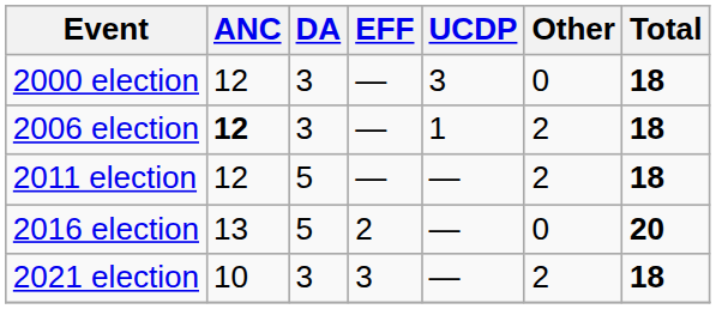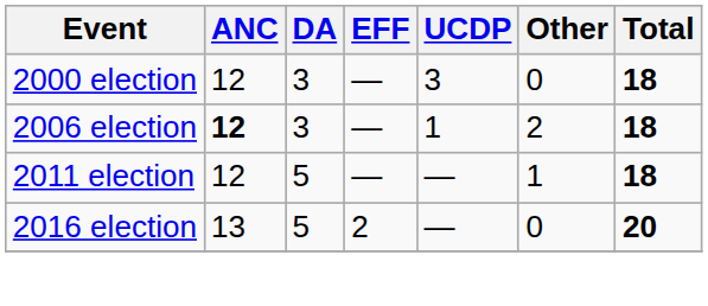2011 election | Other: 2 -> 1
- row: 2021 election | 10 | 3 | 3 | — | 2 | 18
